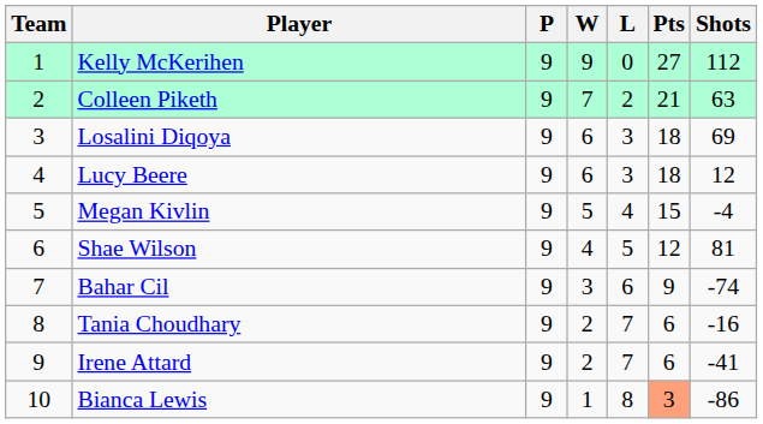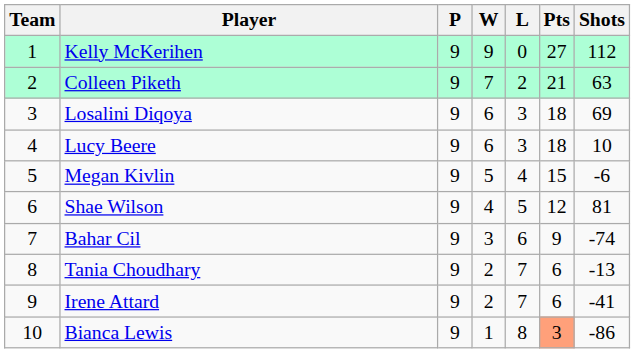Lucy Beere | Shots: 12 -> 10
Megan Kivlin | Shots: -4 -> -6
Tania Choudhary | Shots: -16 -> -13
